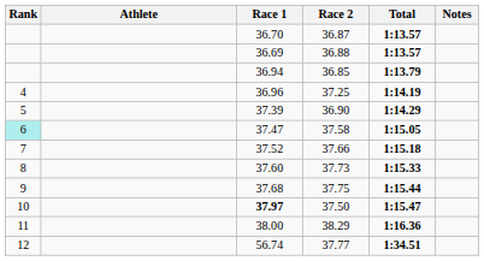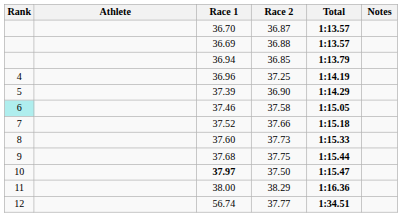37.58 | Race 1: 37.47 -> 37.46
